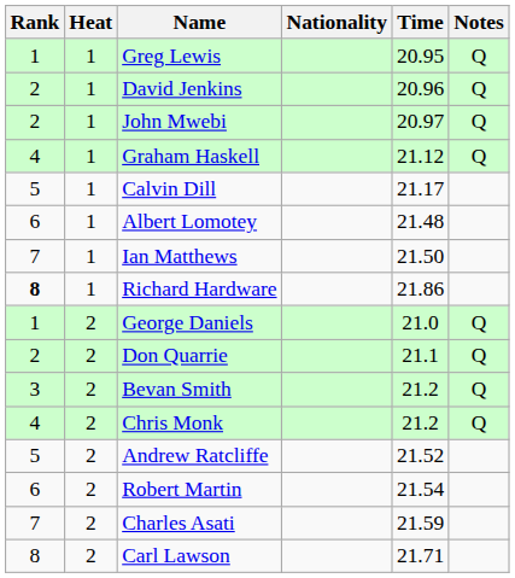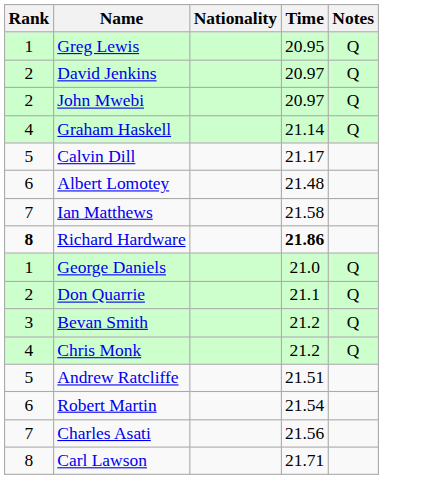- column: Heat | 1 | 1 | 1 | 1 | 1 | 1 | 1 | 1 | 2 | 2 | 2 | 2 | 2 | 2 | 2 | 2
David Jenkins | Time: 20.96 -> 20.97
Graham Haskell | Time: 21.12 -> 21.14
Ian Matthews | Time: 21.50 -> 21.58
Richard Hardware | Time: normal -> bold
Andrew Ratcliffe | Time: 21.52 -> 21.51
Charles Asati | Time: 21.59 -> 21.56
